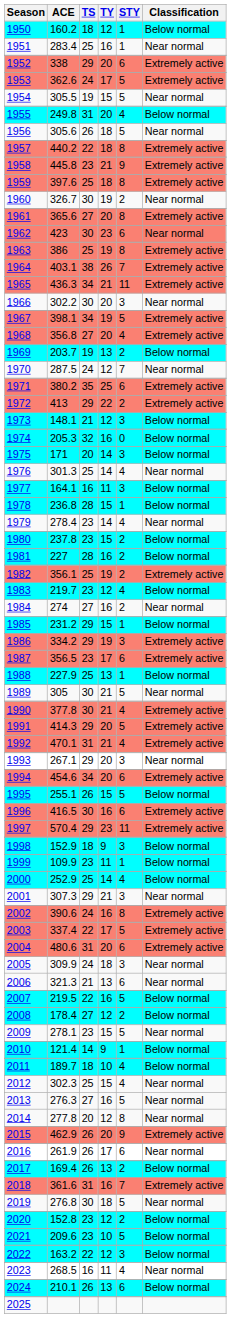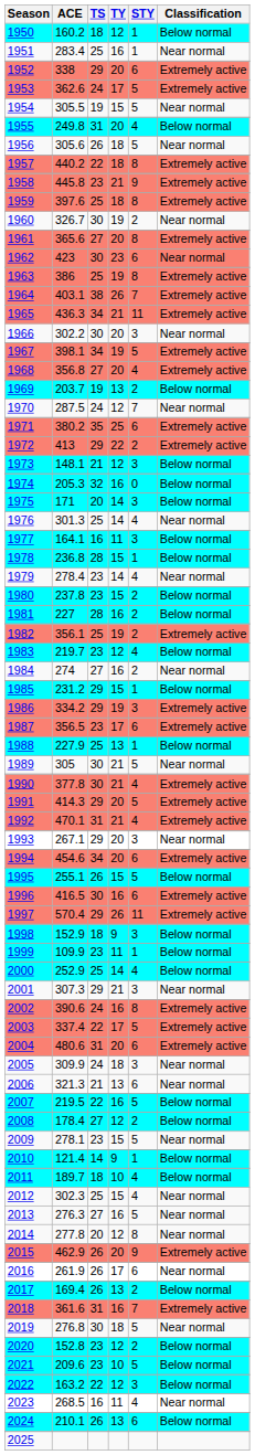1997 | TY: 23 -> 26
